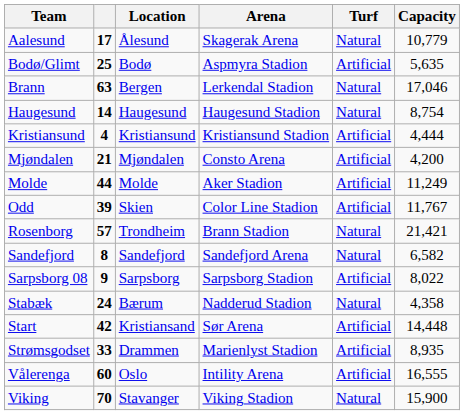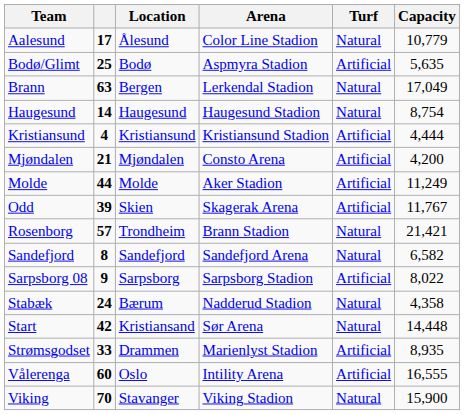Aalesund | Arena: Skagerak Arena -> Color Line Stadion
Brann | Capacity: 17,046 -> 17,049
Odd | Arena: Color Line Stadion -> Skagerak Arena
Start | Turf: Artificial -> Natural
